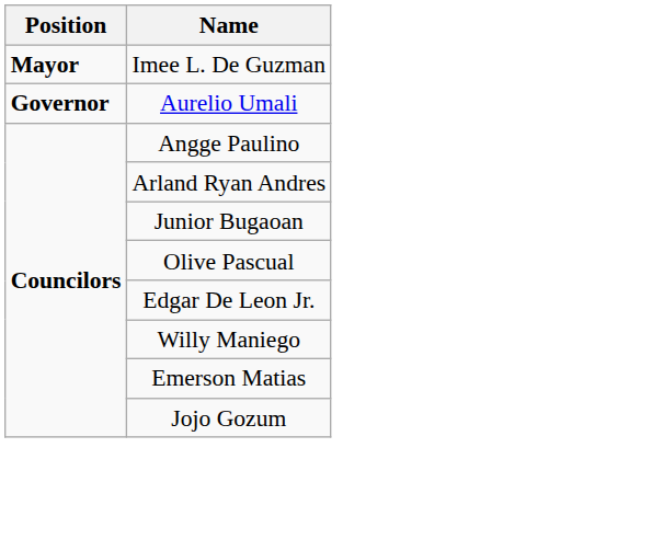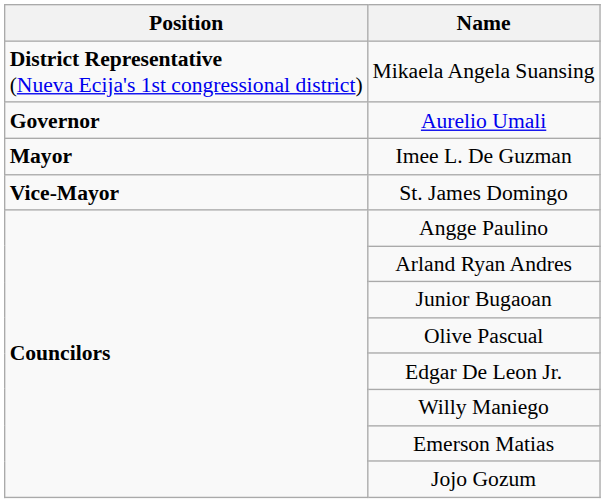+ row: District Representative (Nueva Ecija's 1st congressional district) | Mikaela Angela Suansing
rows swapped: Aurelio Umali <-> Imee L. De Guzman
+ row: Vice-Mayor | St. James Domingo
